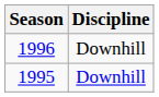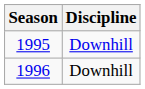rows swapped: 1995 <-> 1996
